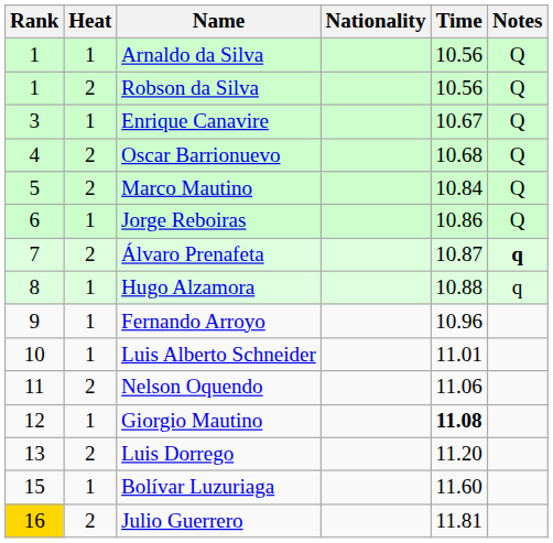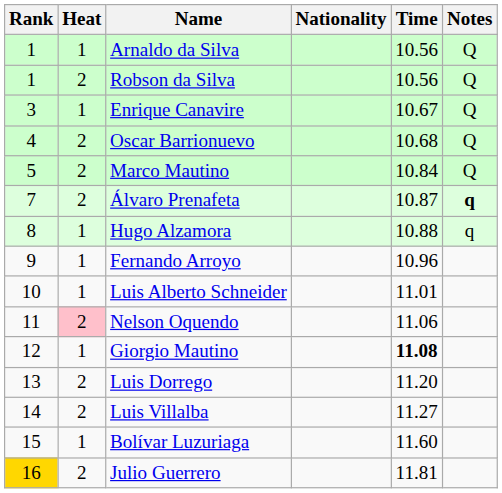- row: 6 | 1 | Jorge Reboiras | 10.86 | Q
Nelson Oquendo | Heat: no background -> pink background
+ row: 14 | 2 | Luis Villalba | 11.27
